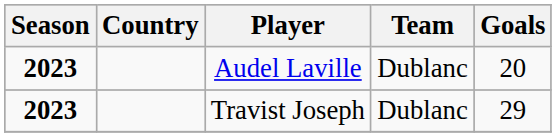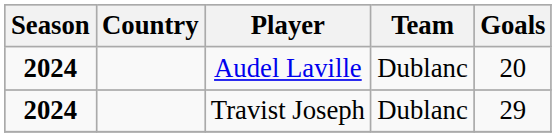Audel Laville | Season: 2023 -> 2024
Travist Joseph | Season: 2023 -> 2024
